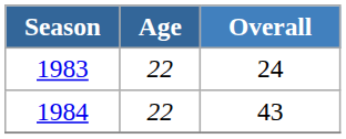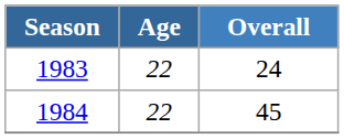1984 | Overall: 43 -> 45
